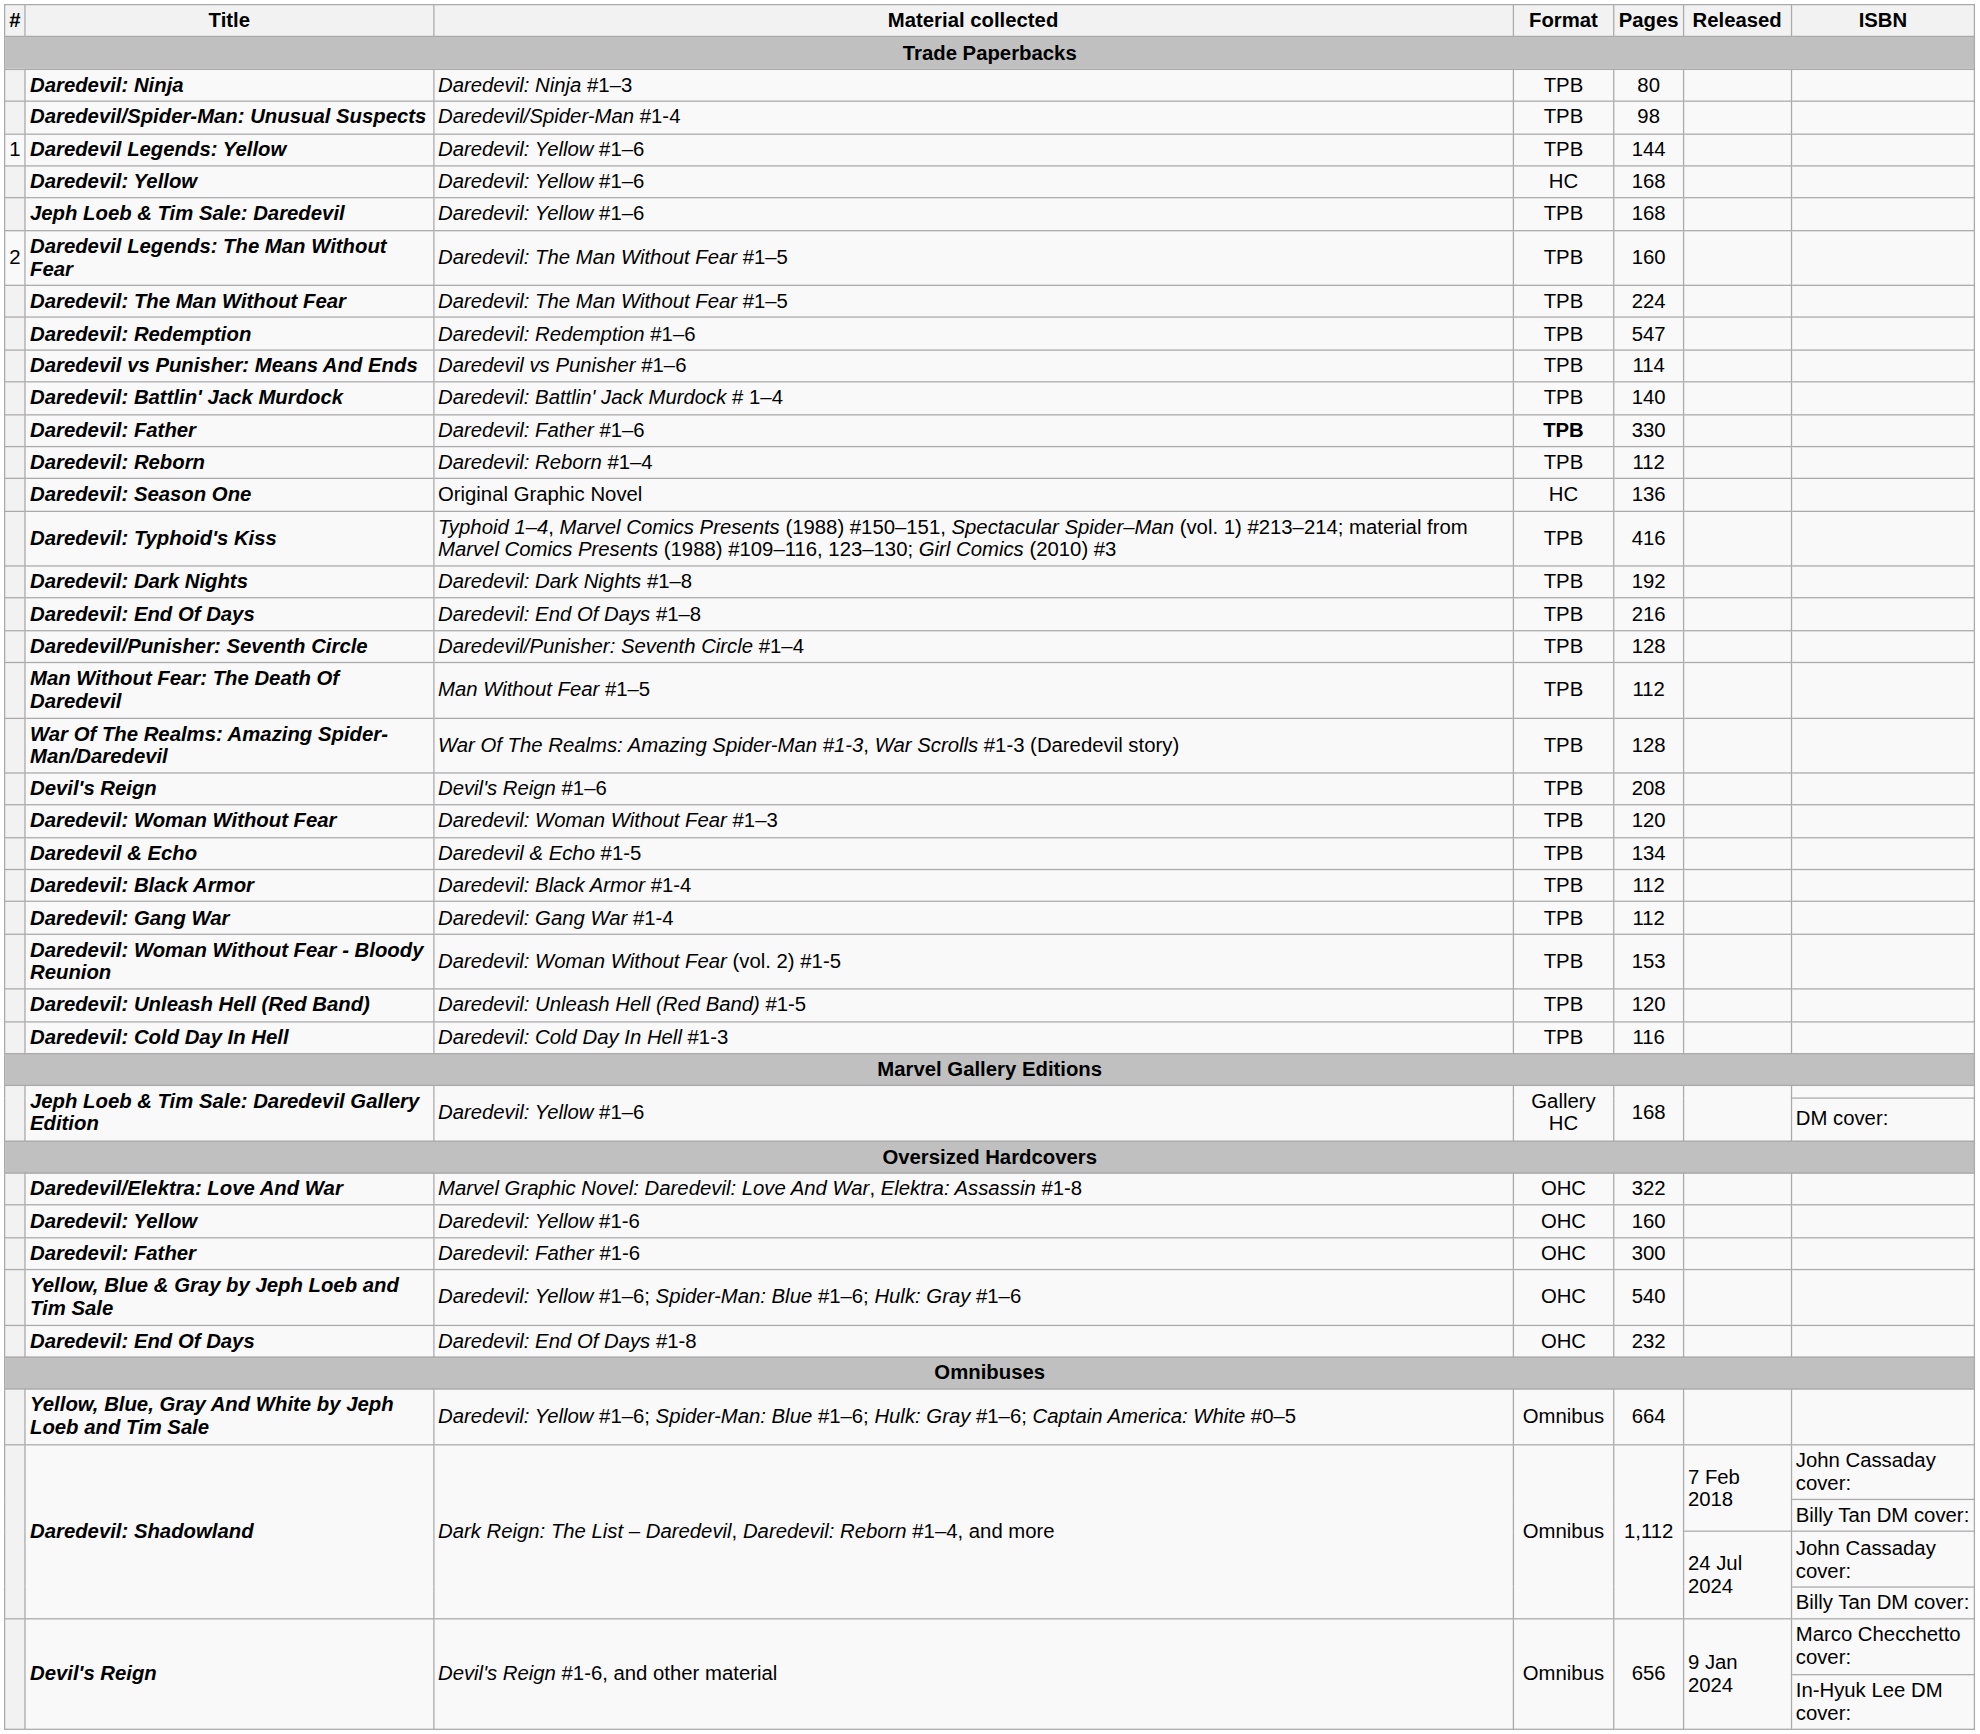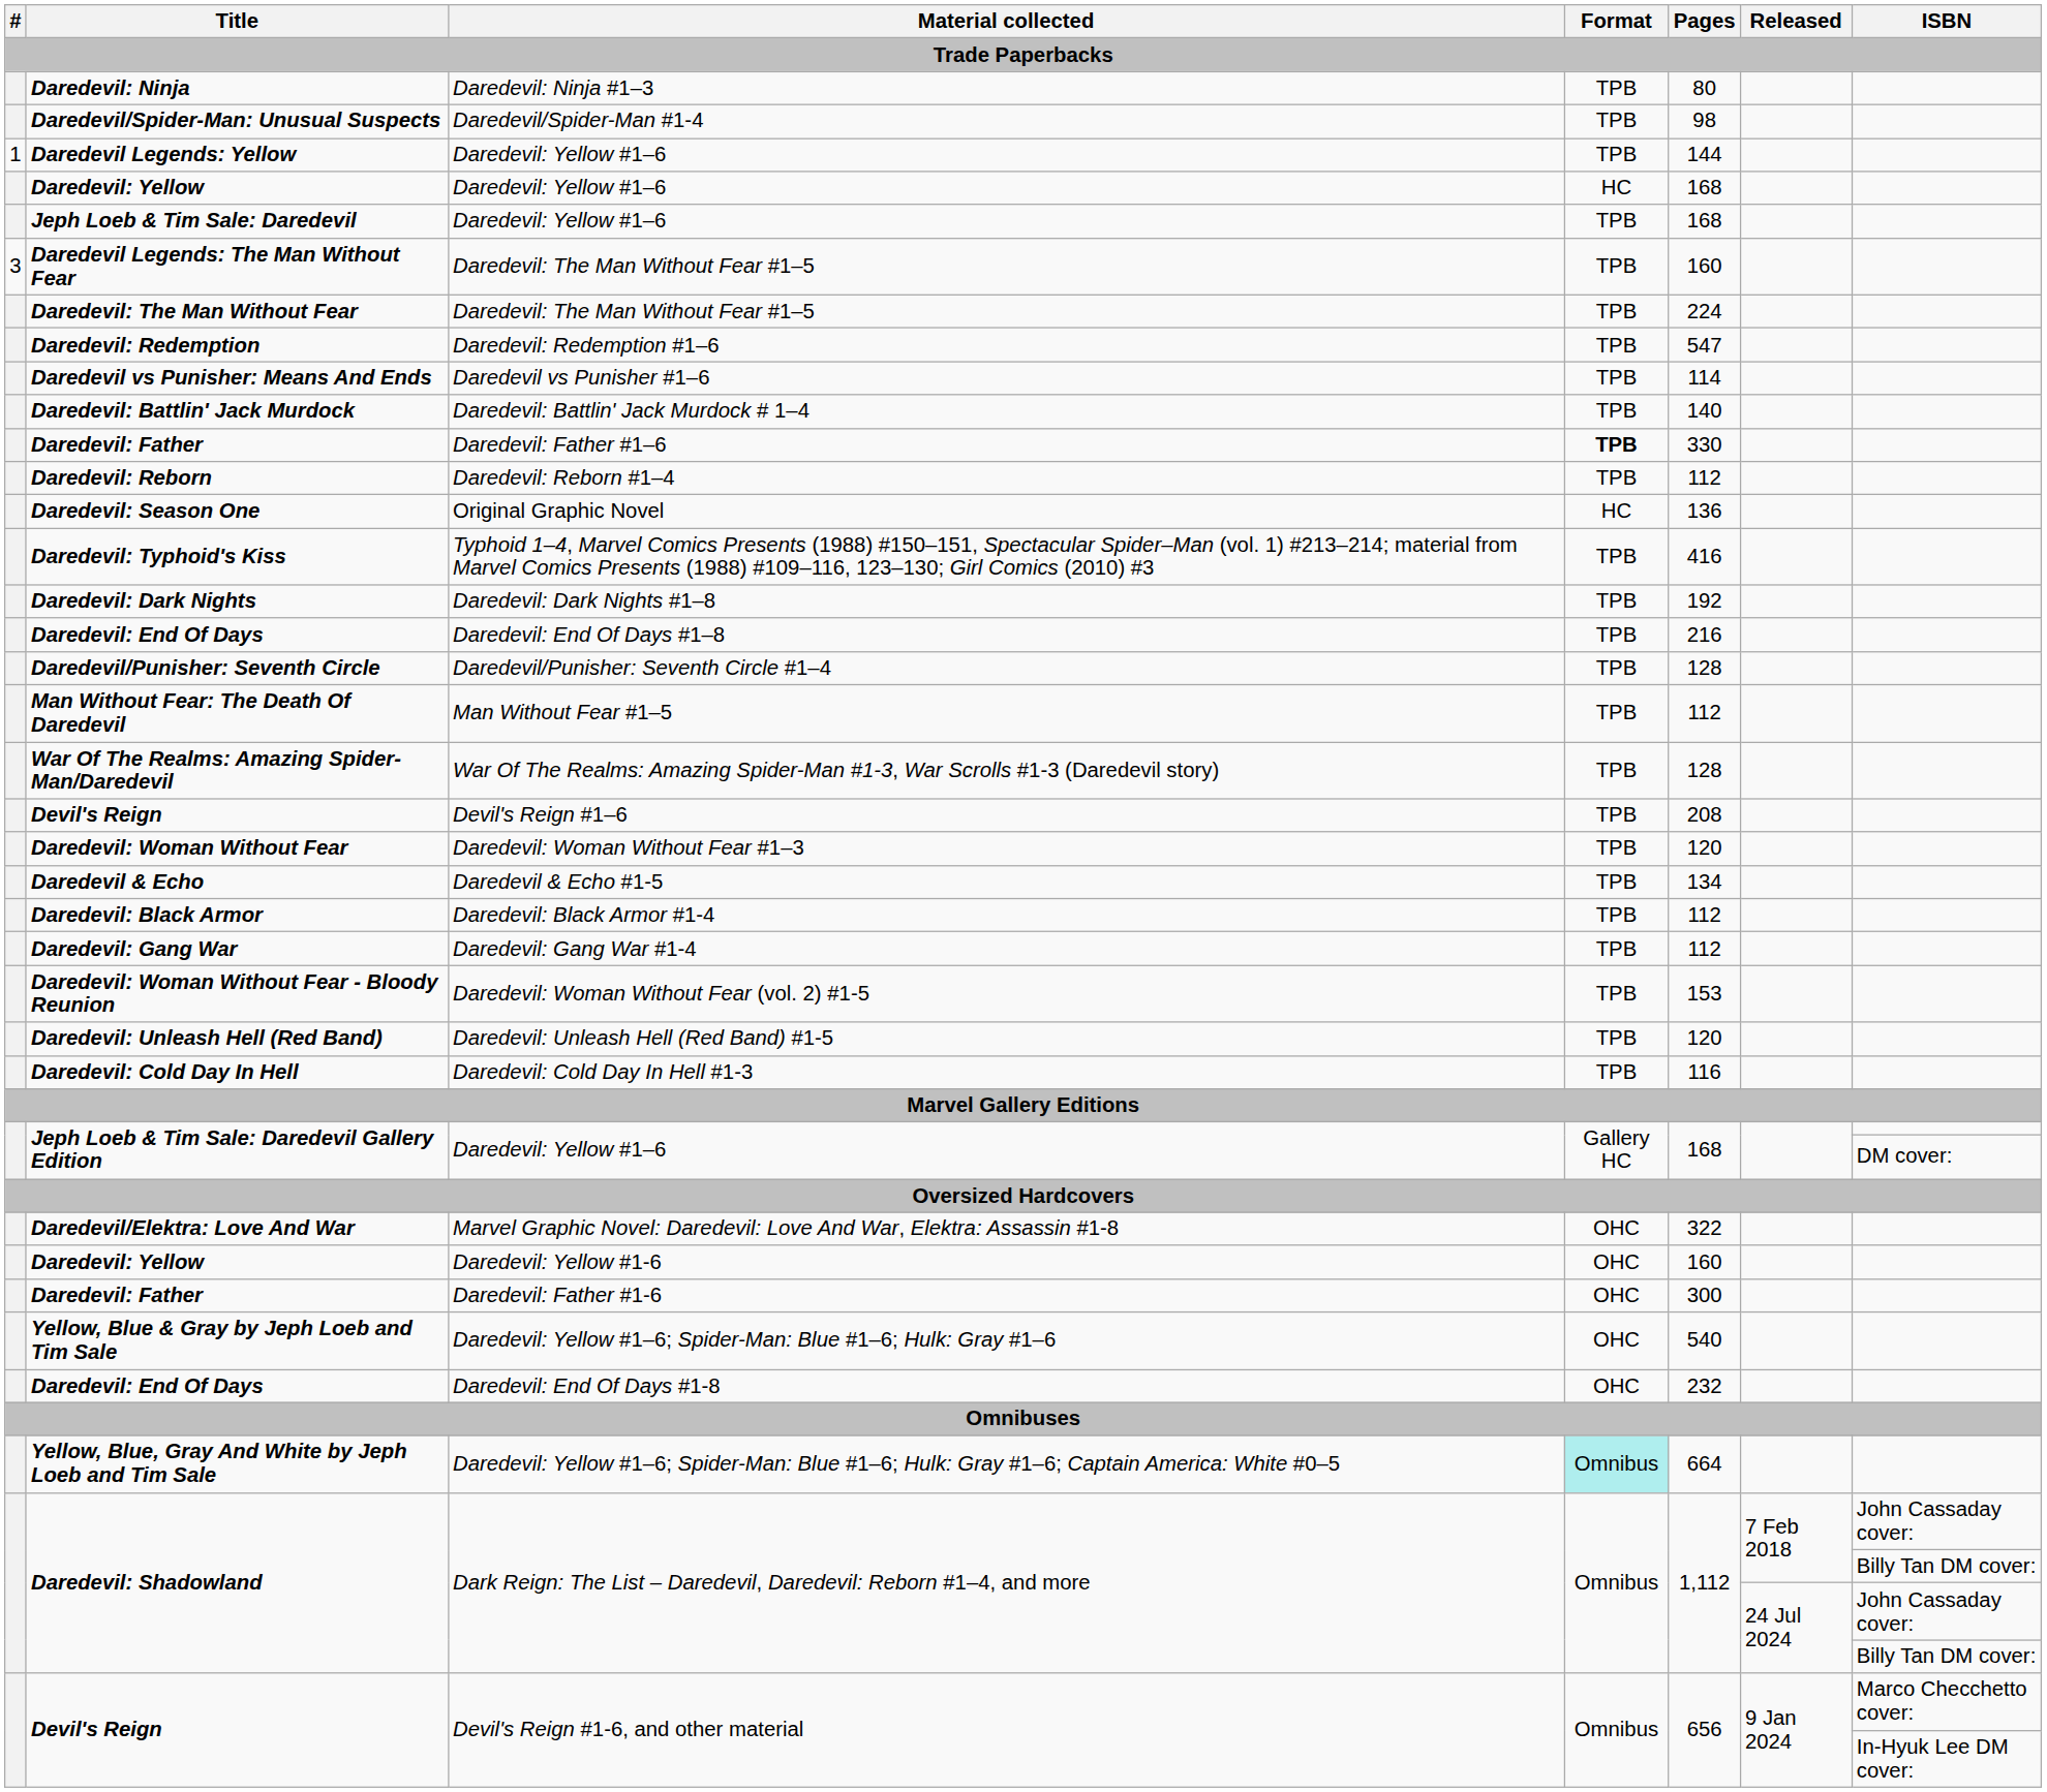Daredevil Legends: The Man Without Fear | #: 2 -> 3
Yellow, Blue, Gray And White by Jeph Loeb and Tim Sale | Format: no background -> paleturquoise background
